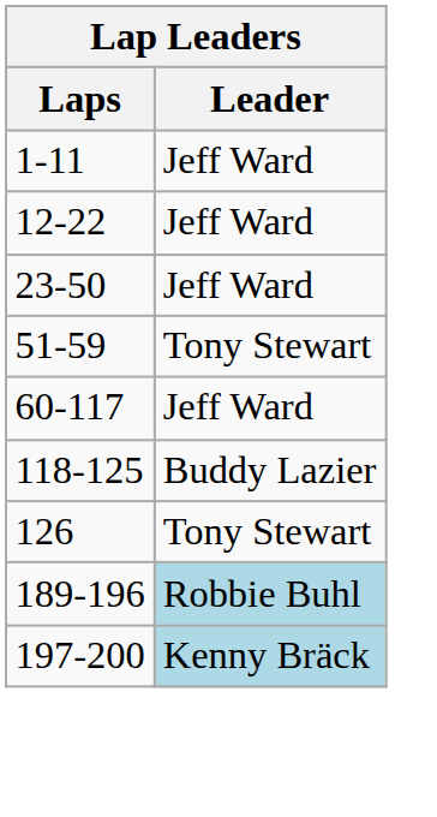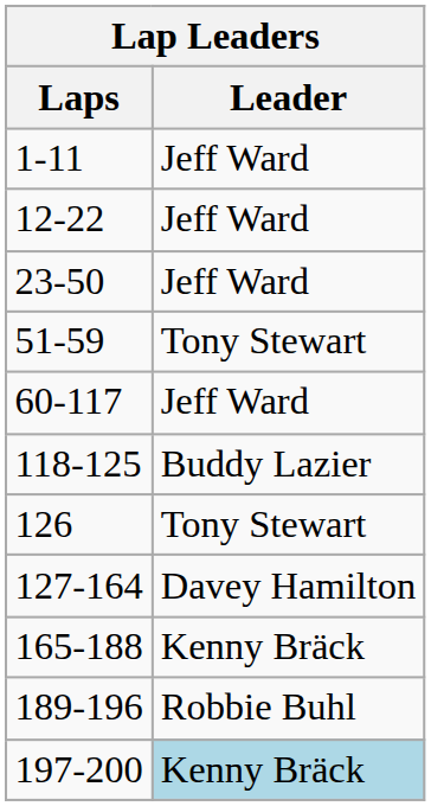+ row: 127-164 | Davey Hamilton
+ row: 165-188 | Kenny Bräck
189-196 | Leader: lightblue background -> no background
